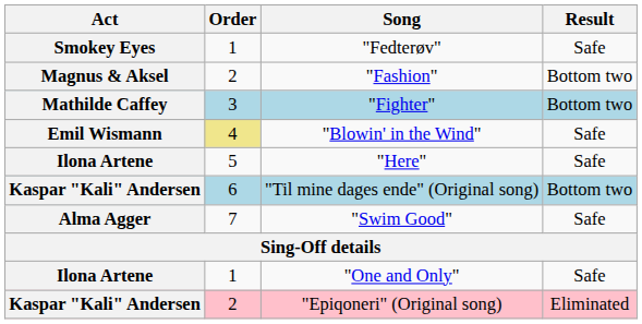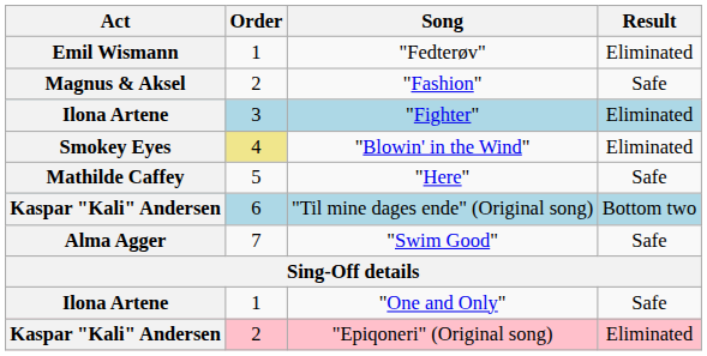"Fedterøv" | Act: Smokey Eyes -> Emil Wismann
"Fedterøv" | Result: Safe -> Eliminated
"Fashion" | Result: Bottom two -> Safe
"Fighter" | Act: Mathilde Caffey -> Ilona Artene
"Fighter" | Result: Bottom two -> Eliminated
"Blowin' in the Wind" | Act: Emil Wismann -> Smokey Eyes
"Blowin' in the Wind" | Result: Safe -> Eliminated
"Here" | Act: Ilona Artene -> Mathilde Caffey
